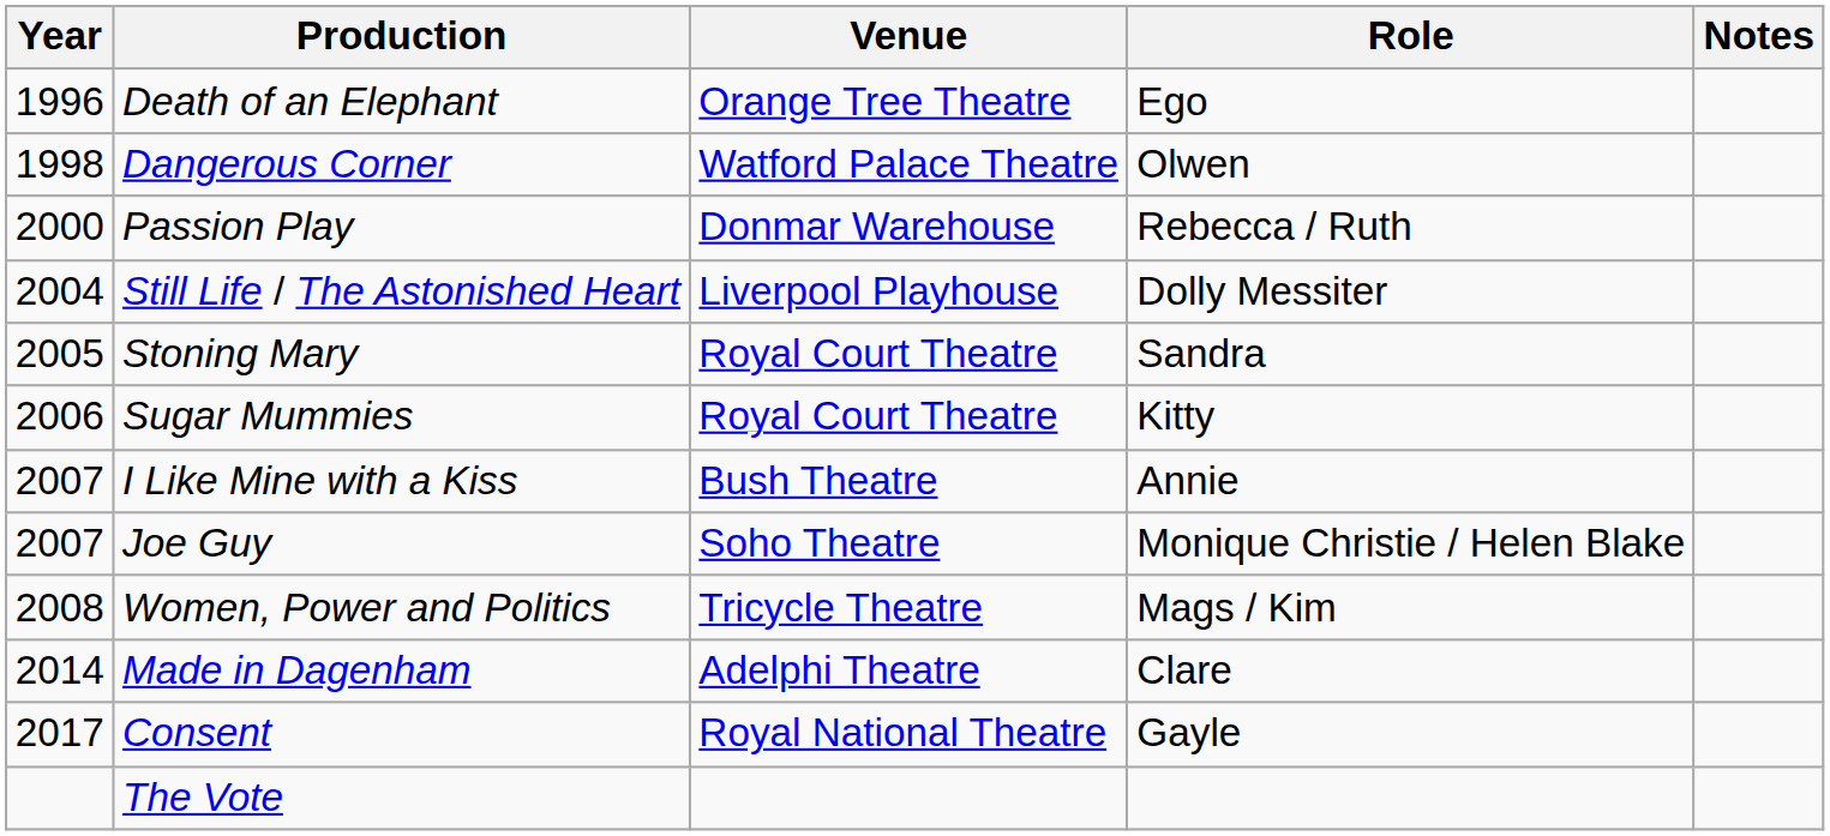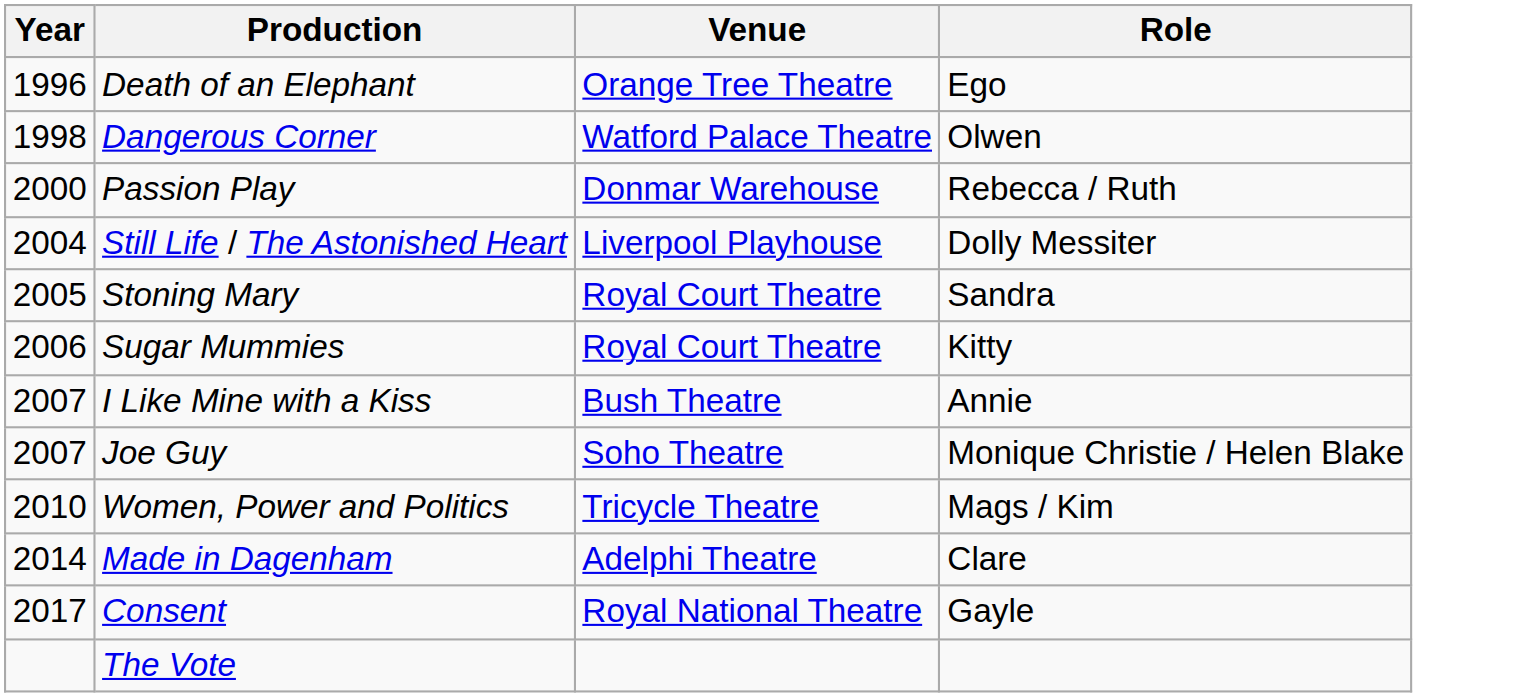- column: Notes
Women, Power and Politics | Year: 2008 -> 2010
